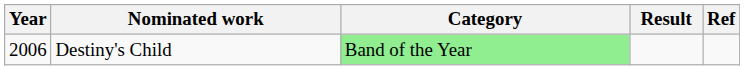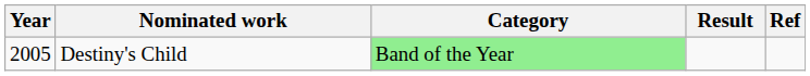Destiny's Child | Year: 2006 -> 2005
